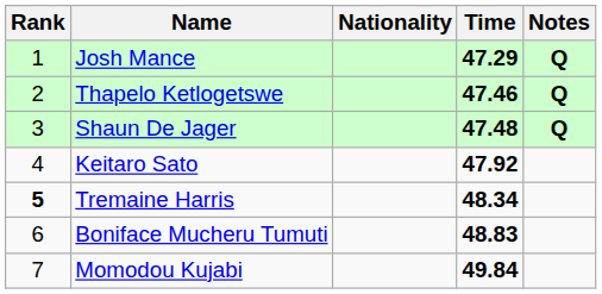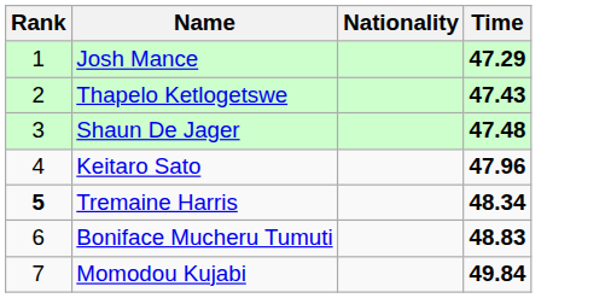- column: Notes | Q | Q | Q
Thapelo Ketlogetswe | Time: 47.46 -> 47.43
Keitaro Sato | Time: 47.92 -> 47.96
